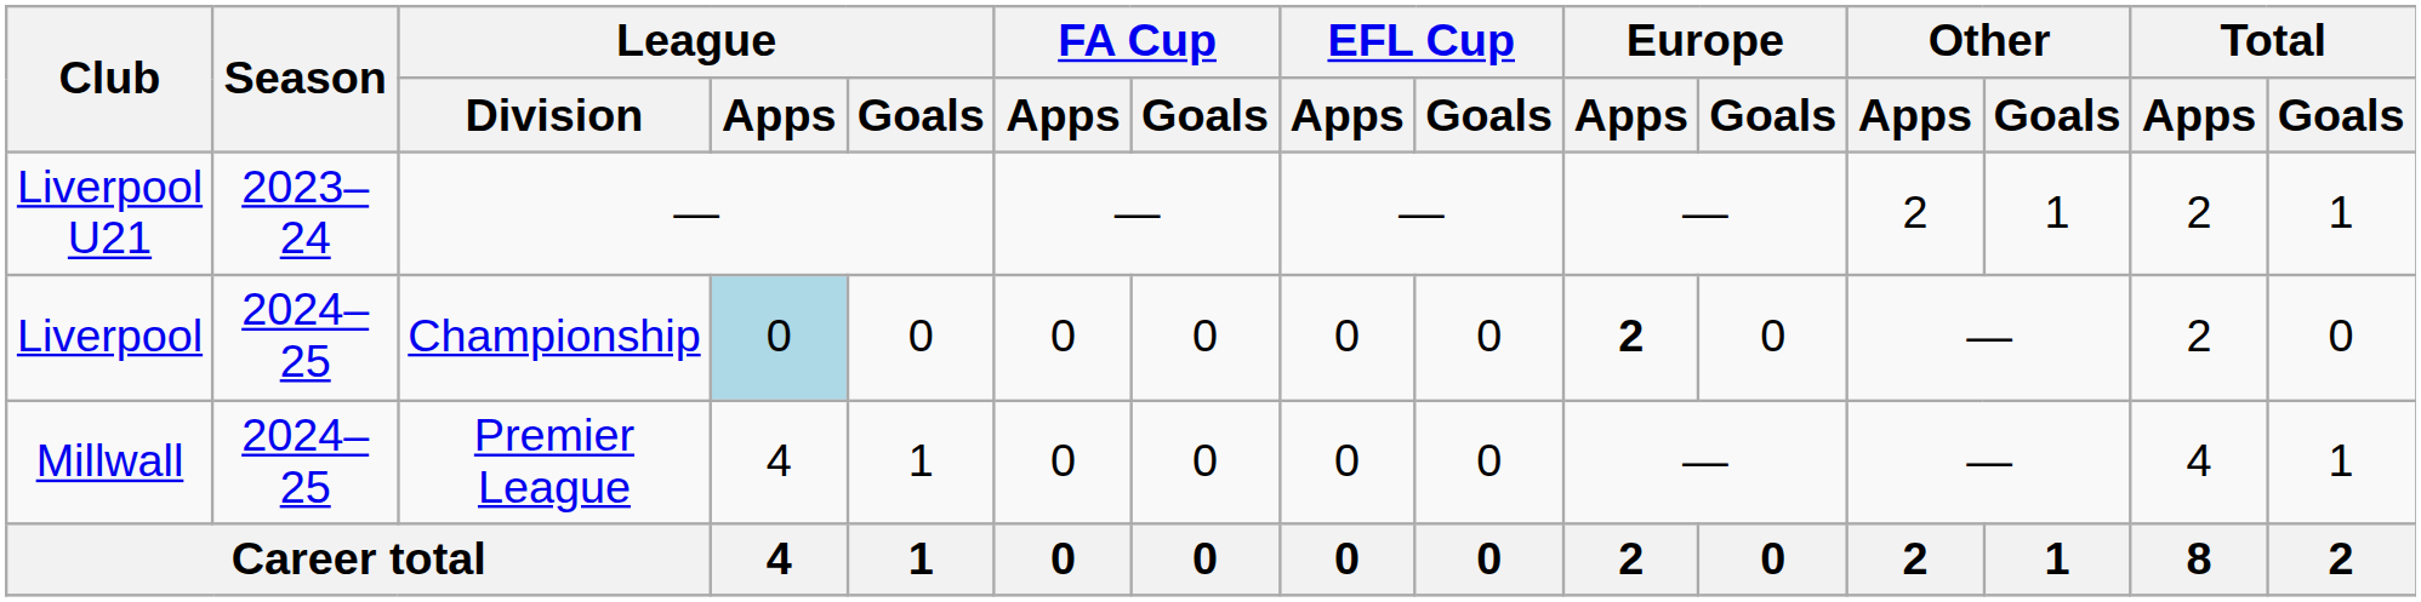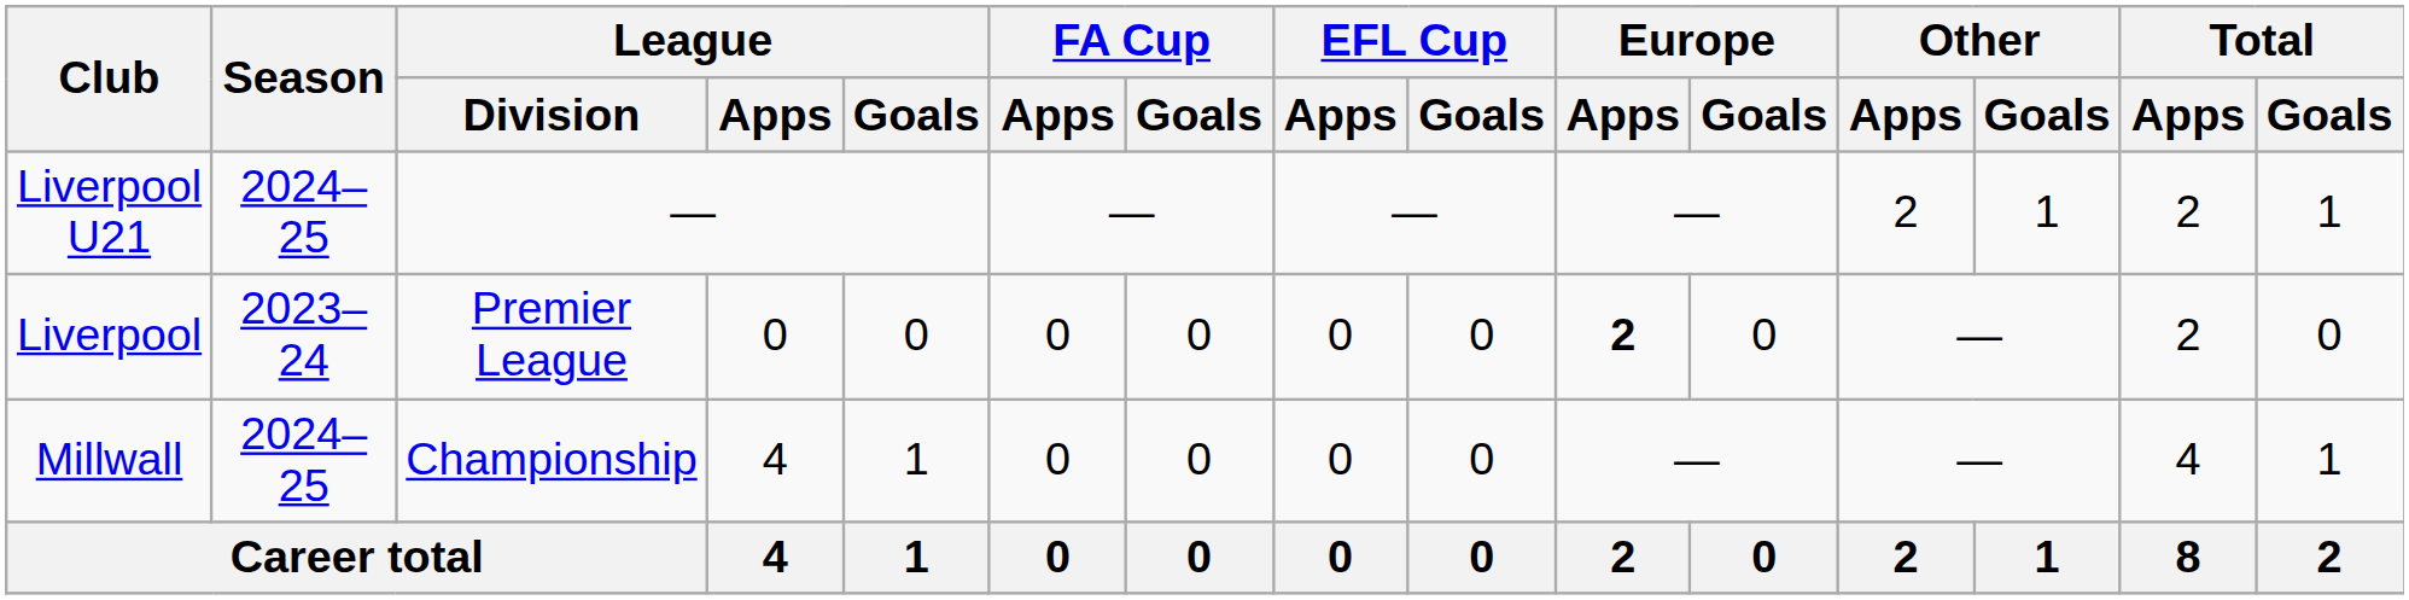Liverpool U21 | Season: 2023–24 -> 2024–25
Liverpool | Season: 2024–25 -> 2023–24
Liverpool | League / Division: Championship -> Premier League
Liverpool | League / Apps: lightblue background -> no background
Millwall | League / Division: Premier League -> Championship
